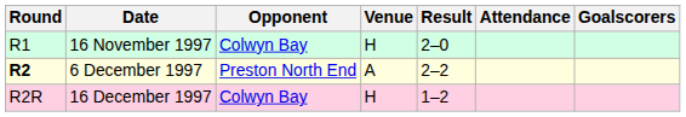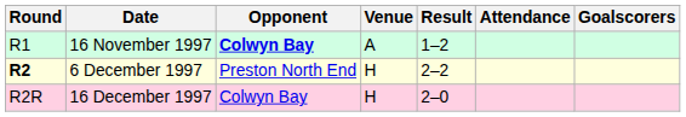16 November 1997 | Opponent: normal -> bold
16 November 1997 | Venue: H -> A
16 November 1997 | Result: 2–0 -> 1–2
6 December 1997 | Venue: A -> H
16 December 1997 | Result: 1–2 -> 2–0
